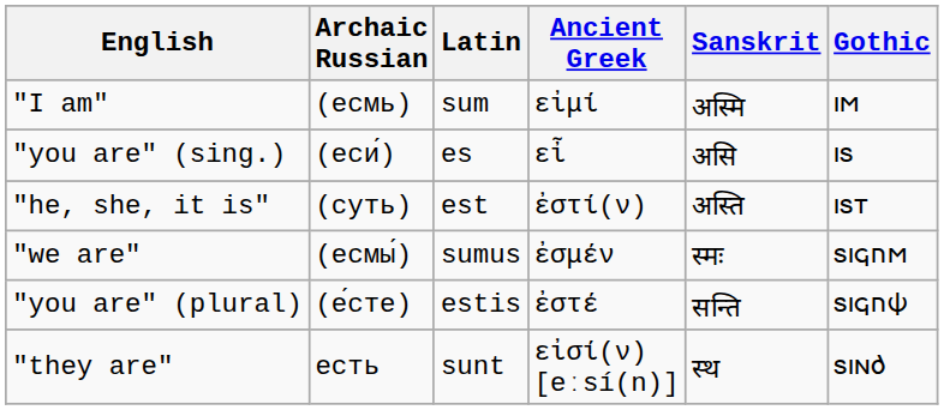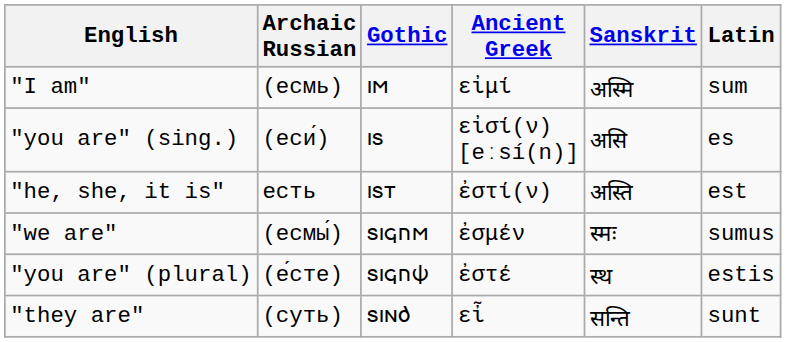columns swapped: Latin <-> Gothic
"you are" (sing.) | Ancient Greek: εἶ -> εἰσί(ν) [eːsí(n)]
"he, she, it is" | Archaic Russian: (суть) -> есть
"you are" (plural) | Sanskrit: सन्ति -> स्थ
"they are" | Archaic Russian: есть -> (суть)
"they are" | Ancient Greek: εἰσί(ν) [eːsí(n)] -> εἶ
"they are" | Sanskrit: स्थ -> सन्ति
